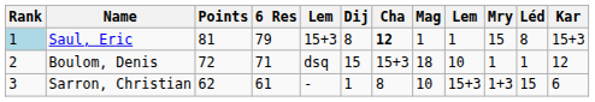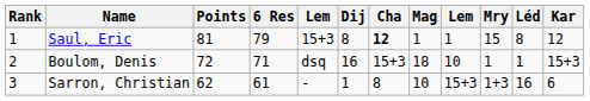Saul, Eric | Rank: lightblue background -> no background
Saul, Eric | Kar: 15+3 -> 12
Boulom, Denis | Dij: 15 -> 16
Boulom, Denis | Kar: 12 -> 15+3
Sarron, Christian | Léd: 15 -> 16
